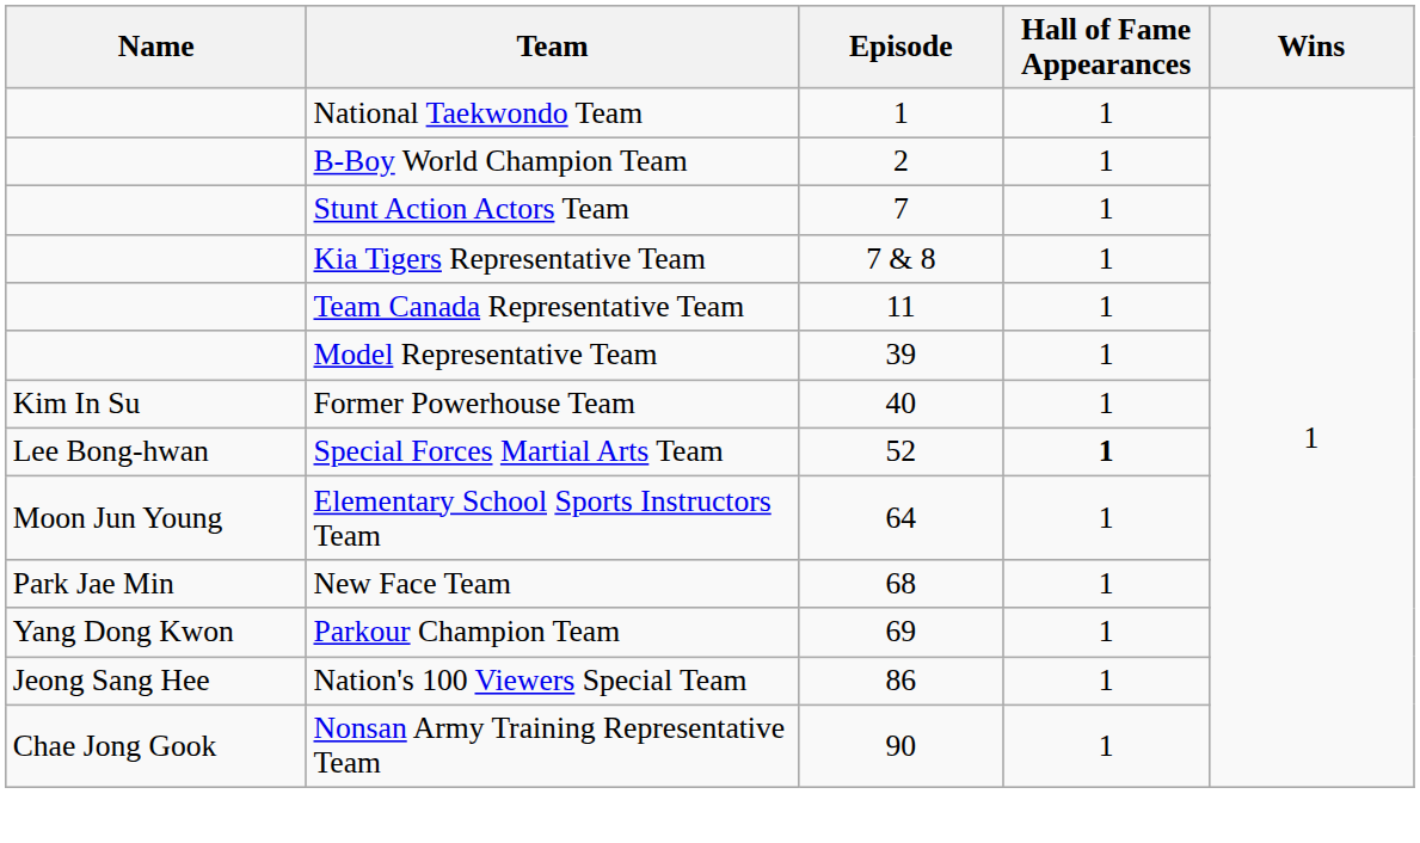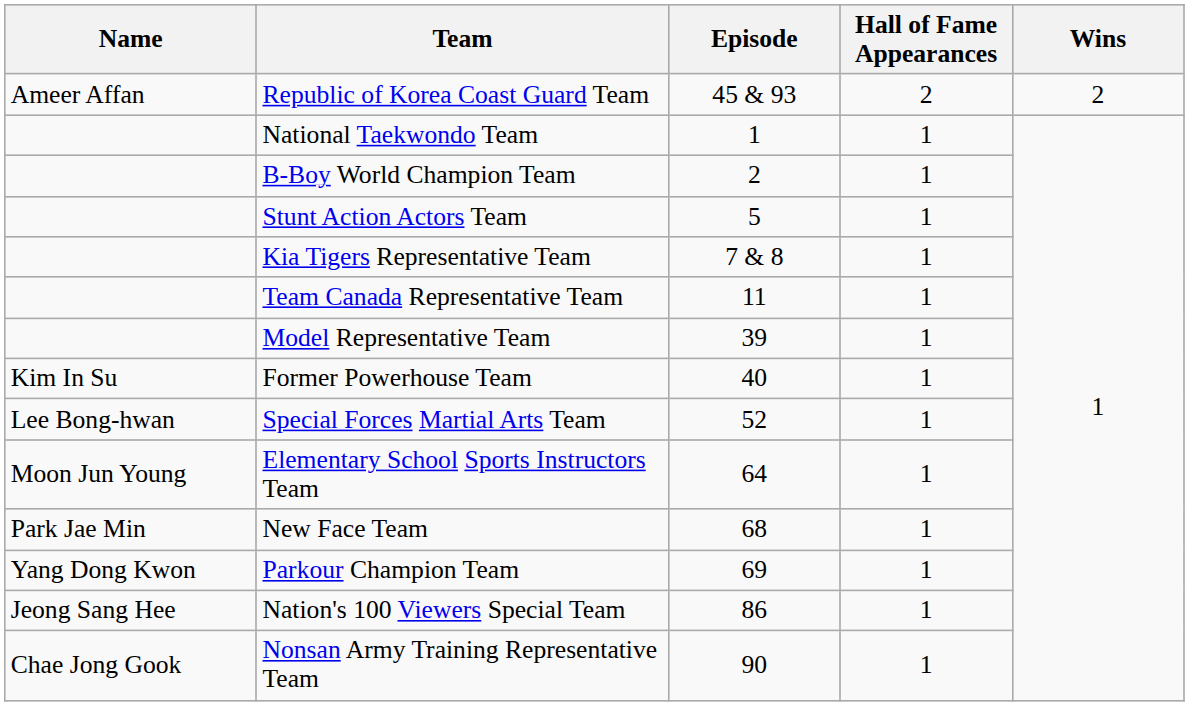+ row: Ameer Affan | Republic of Korea Coast Guard Team | 45 & 93 | 2 | 2
Stunt Action Actors Team | Episode: 7 -> 5
Special Forces Martial Arts Team | Hall of Fame Appearances: bold -> normal
